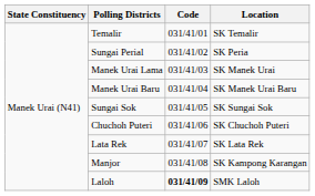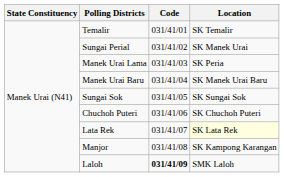Sungai Perial | Location: SK Peria -> SK Manek Urai
Manek Urai Lama | Location: SK Manek Urai -> SK Peria
Lata Rek | Location: no background -> lightyellow background
